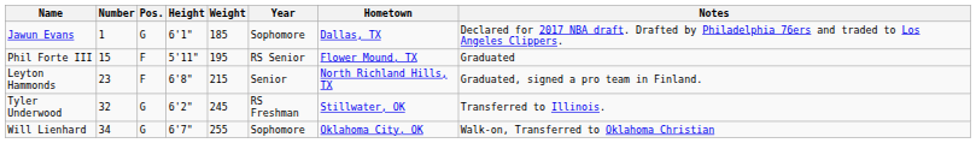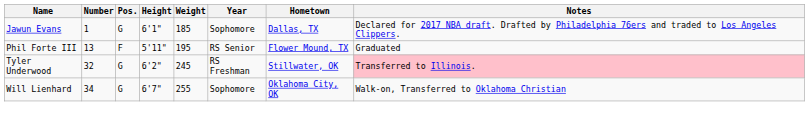Phil Forte III | Number: 15 -> 13
- row: Leyton Hammonds | 23 | F | 6'8" | 215 | Senior | North Richland Hills, TX | Graduated, signed a pro team in Finland.
Tyler Underwood | Notes: no background -> pink background
